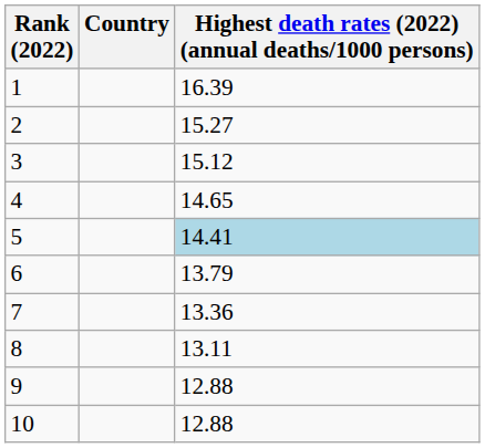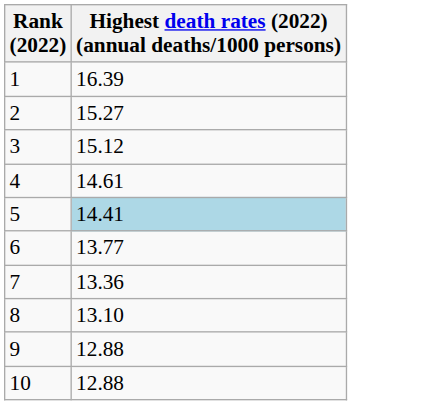- column: Country
4 | Highest death rates (2022) (annual deaths/1000 persons): 14.65 -> 14.61
6 | Highest death rates (2022) (annual deaths/1000 persons): 13.79 -> 13.77
8 | Highest death rates (2022) (annual deaths/1000 persons): 13.11 -> 13.10
